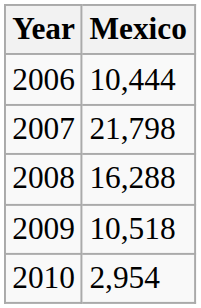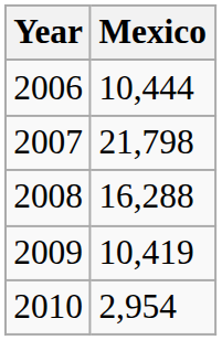2009 | Mexico: 10,518 -> 10,419
